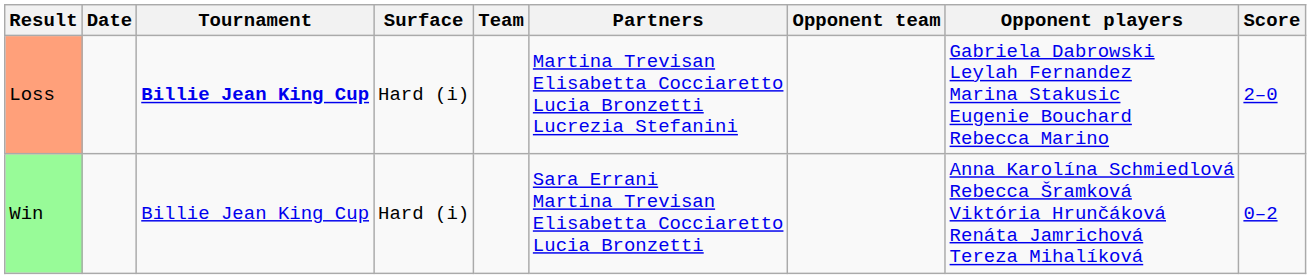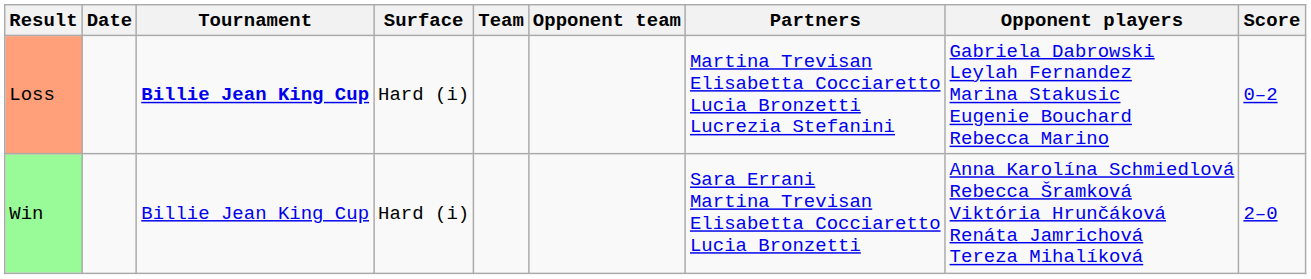columns swapped: Partners <-> Opponent team
Loss | Score: 2–0 -> 0–2
Win | Score: 0–2 -> 2–0
